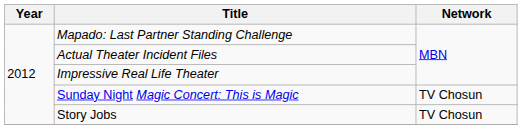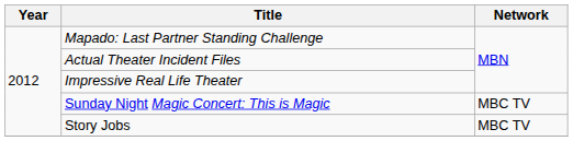Sunday Night Magic Concert: This is Magic | Network: TV Chosun -> MBC TV
Story Jobs | Network: TV Chosun -> MBC TV
